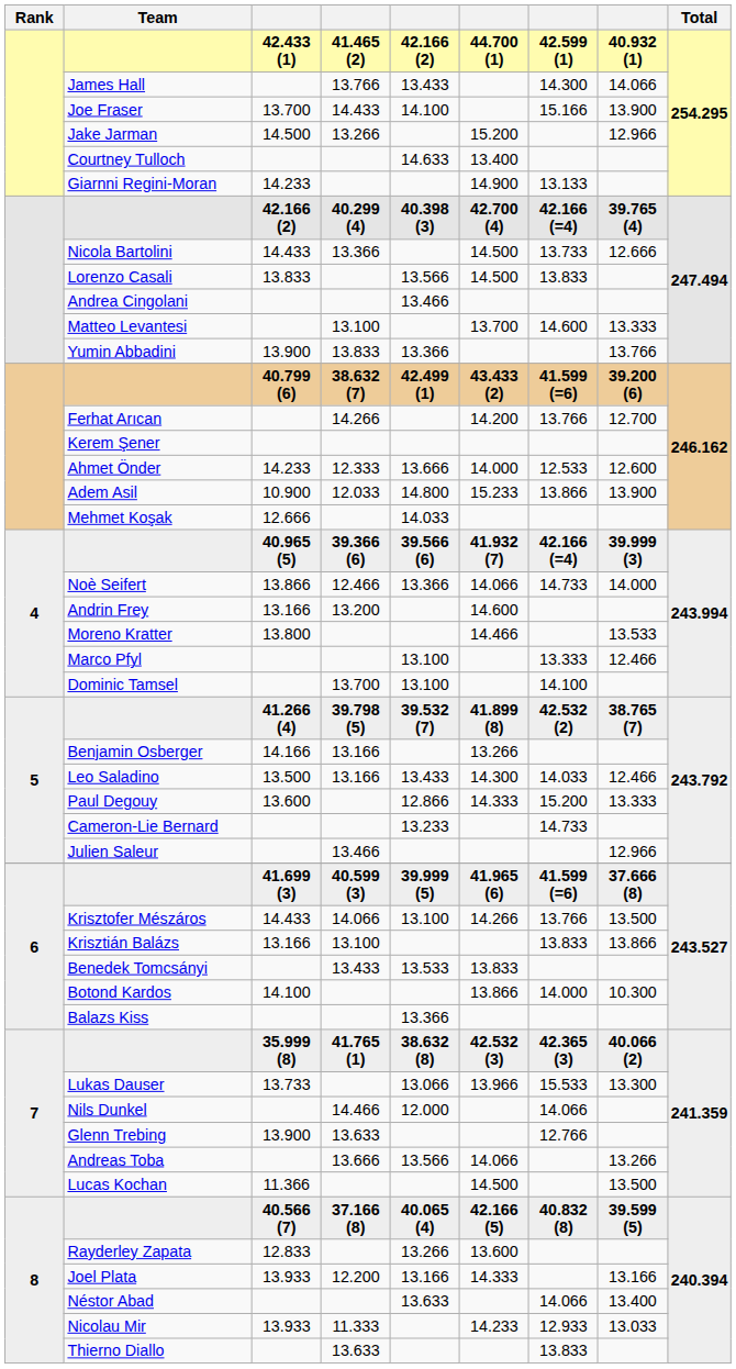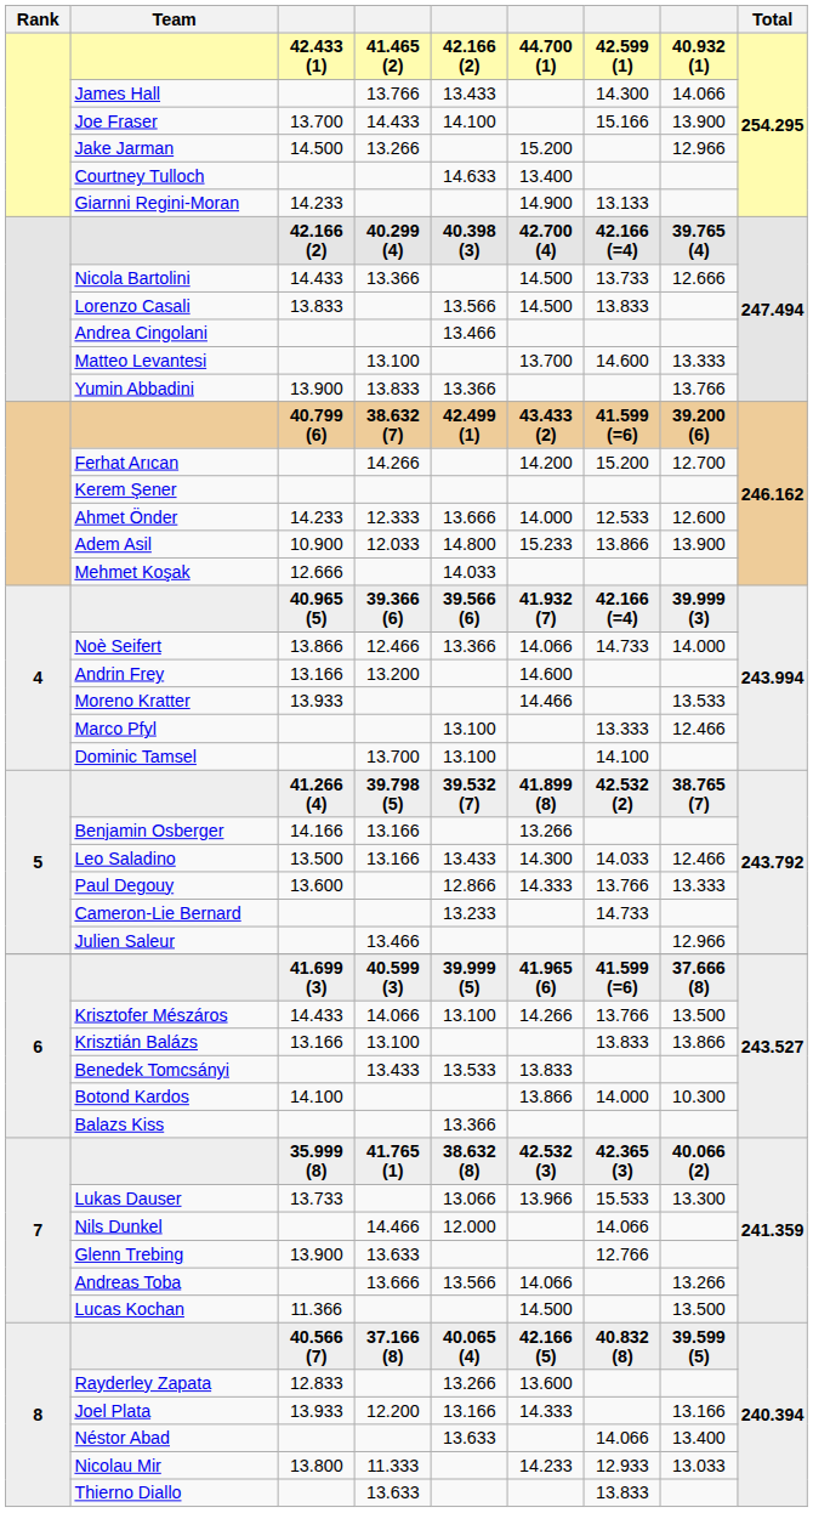Ferhat Arıcan | column 7: 13.766 -> 15.200
Moreno Kratter | column 3: 13.800 -> 13.933
Paul Degouy | column 7: 15.200 -> 13.766
Nicolau Mir | column 3: 13.933 -> 13.800
